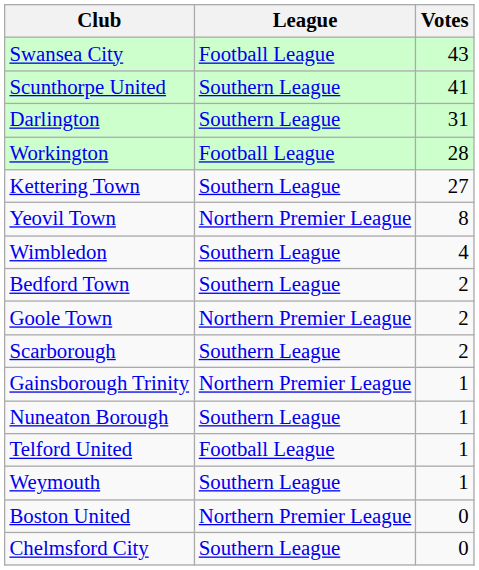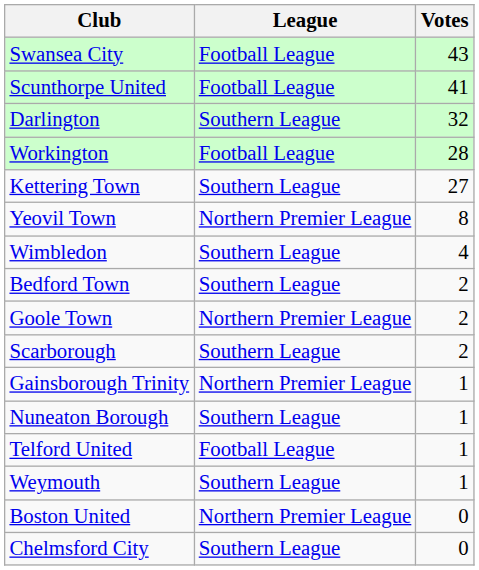Scunthorpe United | League: Southern League -> Football League
Darlington | Votes: 31 -> 32
